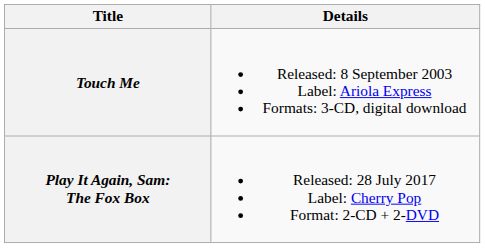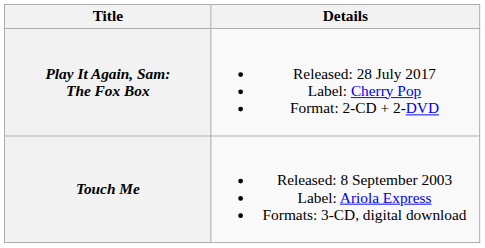rows swapped: Touch Me <-> Play It Again, Sam: The Fox Box
